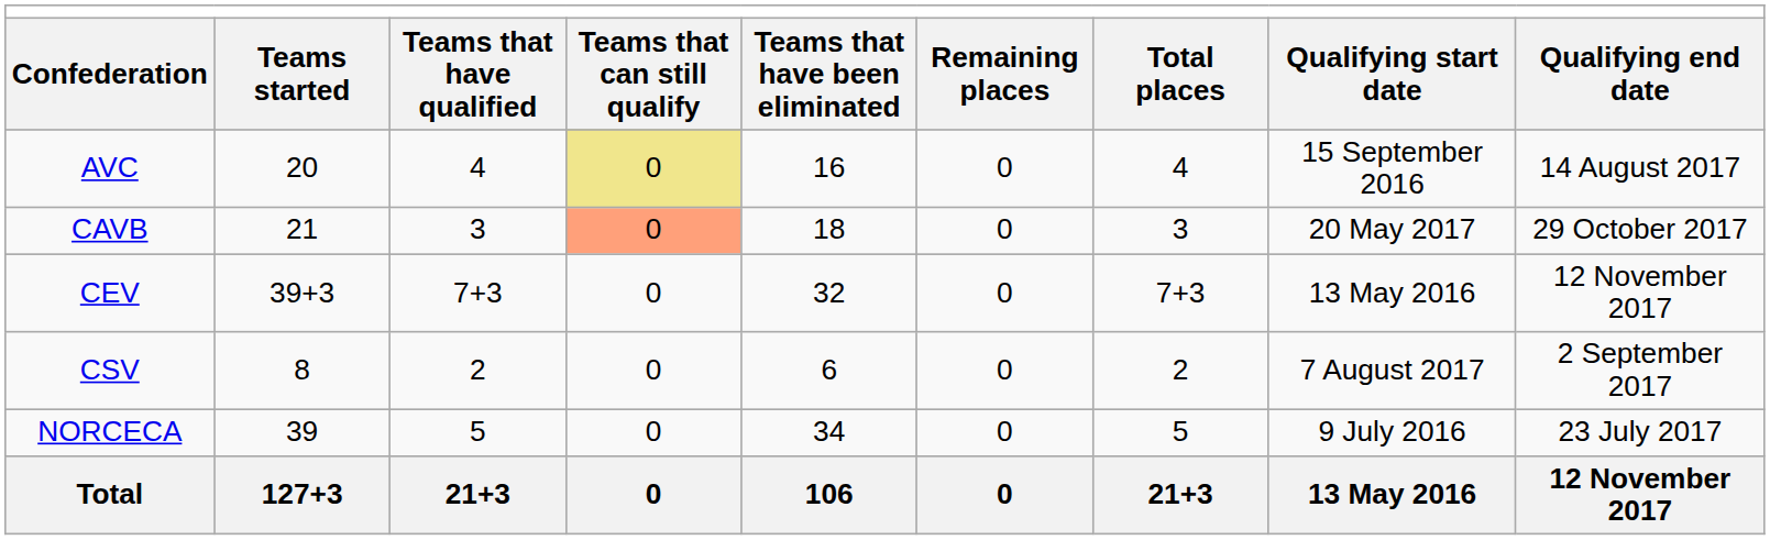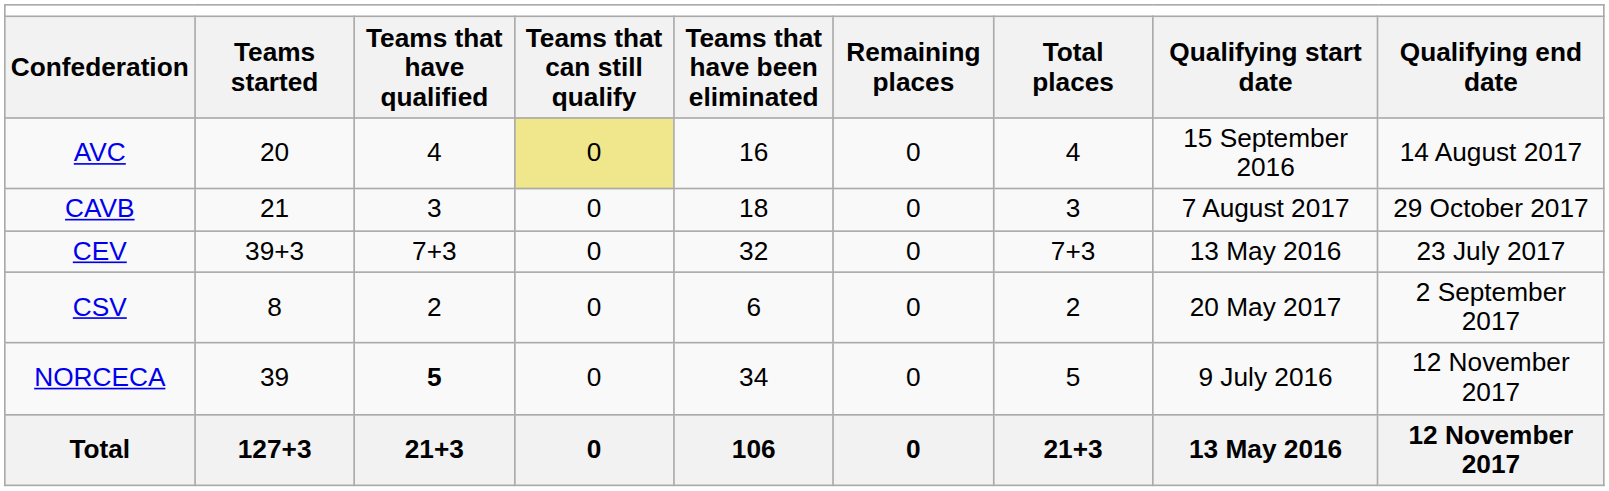CAVB | column 4: lightsalmon background -> no background
CAVB | column 8: 20 May 2017 -> 7 August 2017
CEV | column 9: 12 November 2017 -> 23 July 2017
CSV | column 8: 7 August 2017 -> 20 May 2017
NORCECA | column 3: normal -> bold
NORCECA | column 9: 23 July 2017 -> 12 November 2017
